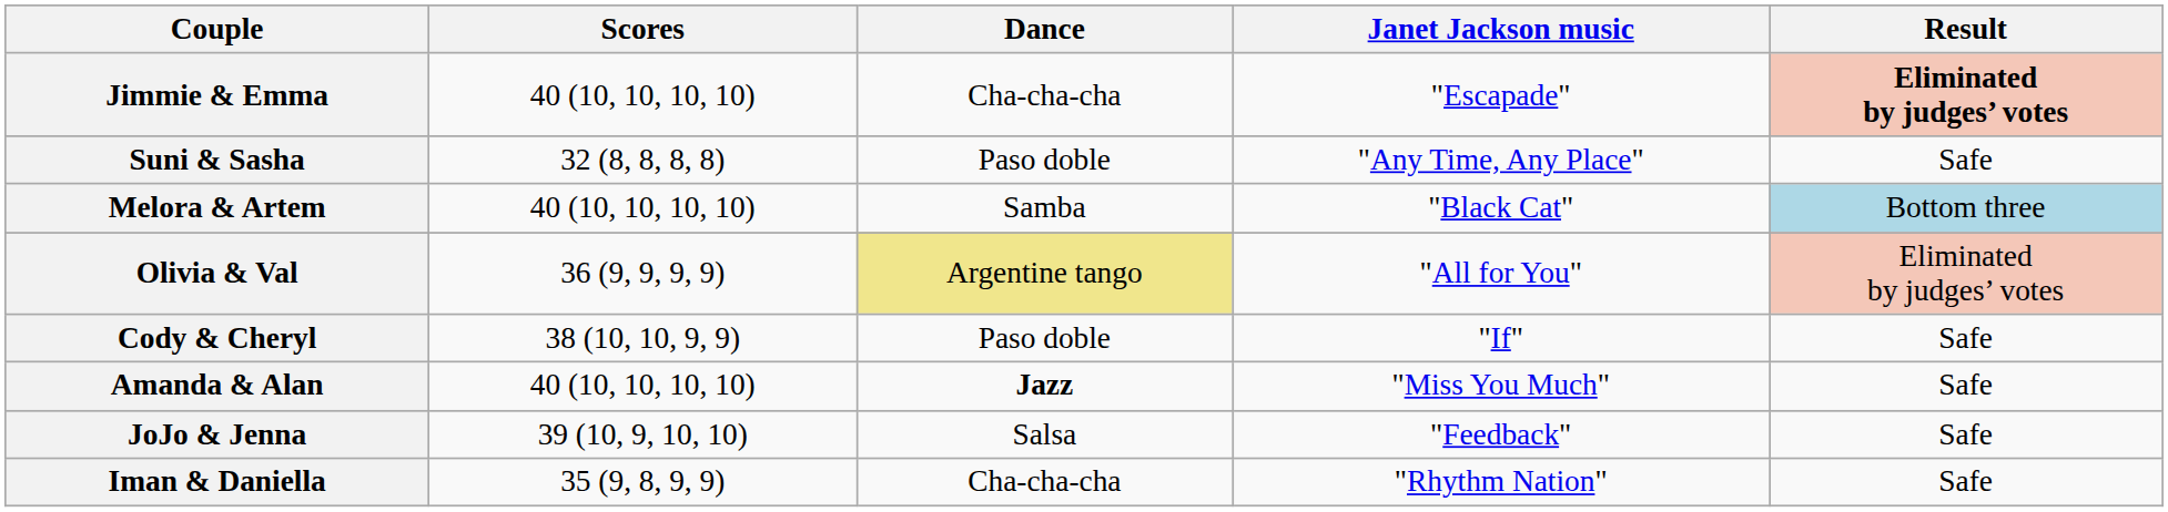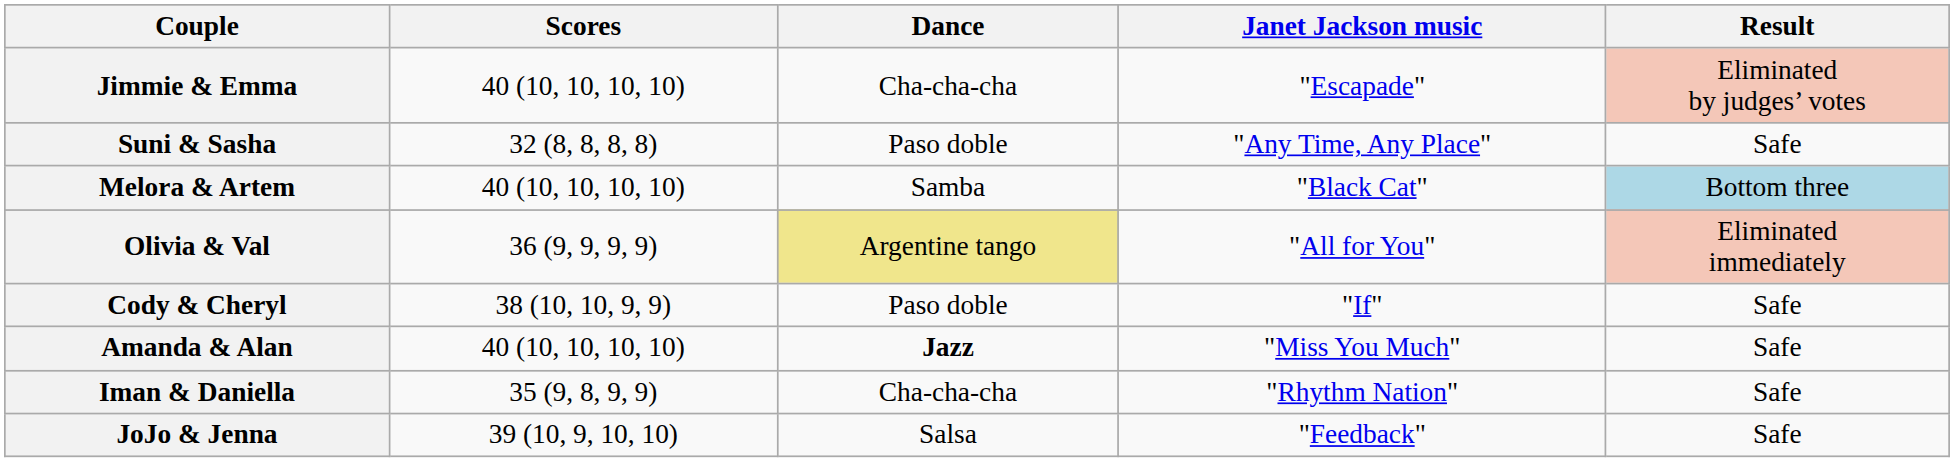Jimmie & Emma | Result: bold -> normal
Olivia & Val | Result: Eliminated by judges’ votes -> Eliminated immediately
rows swapped: Iman & Daniella <-> JoJo & Jenna
